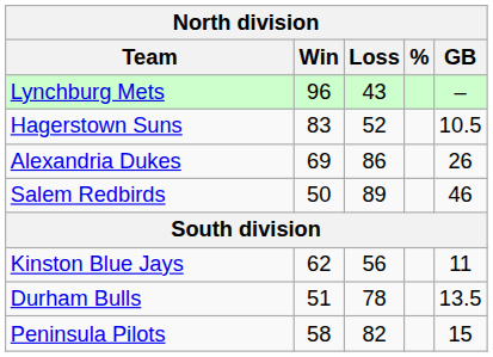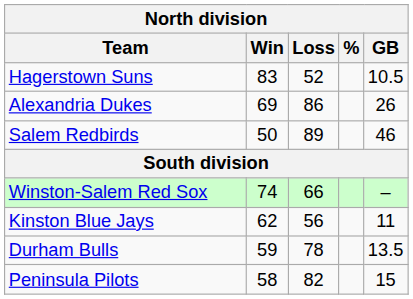- row: Lynchburg Mets | 96 | 43 | –
+ row: Winston-Salem Red Sox | 74 | 66 | –
Durham Bulls | Win: 51 -> 59
